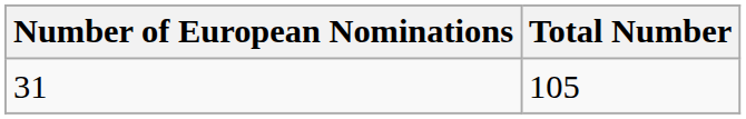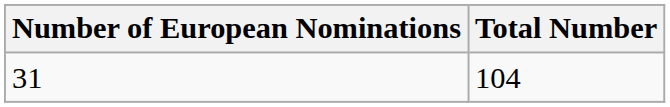31 | Total Number: 105 -> 104
